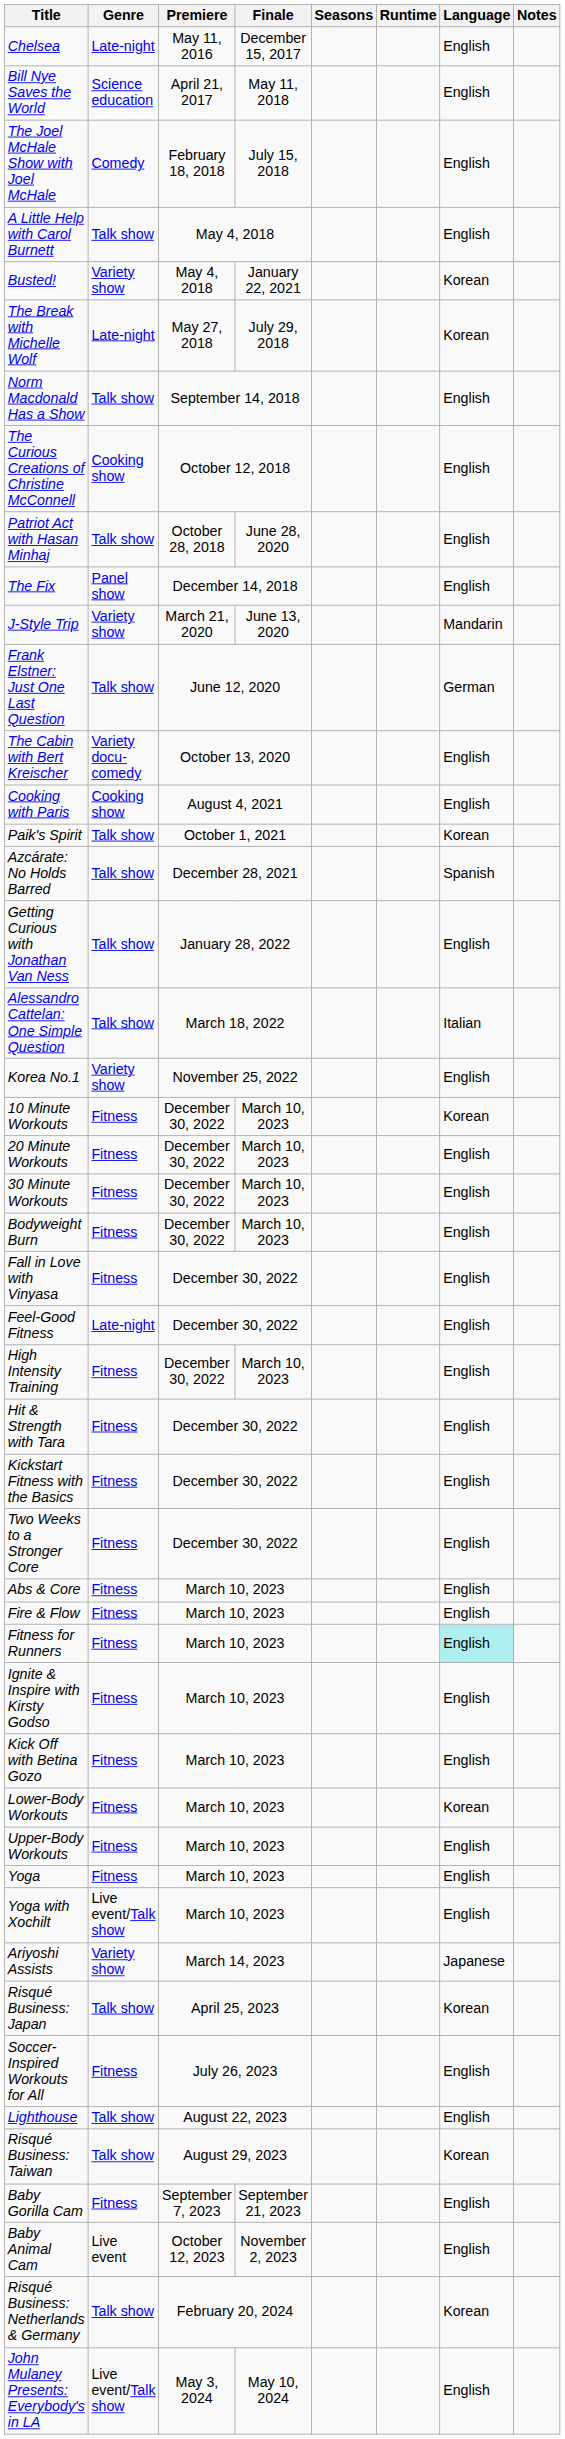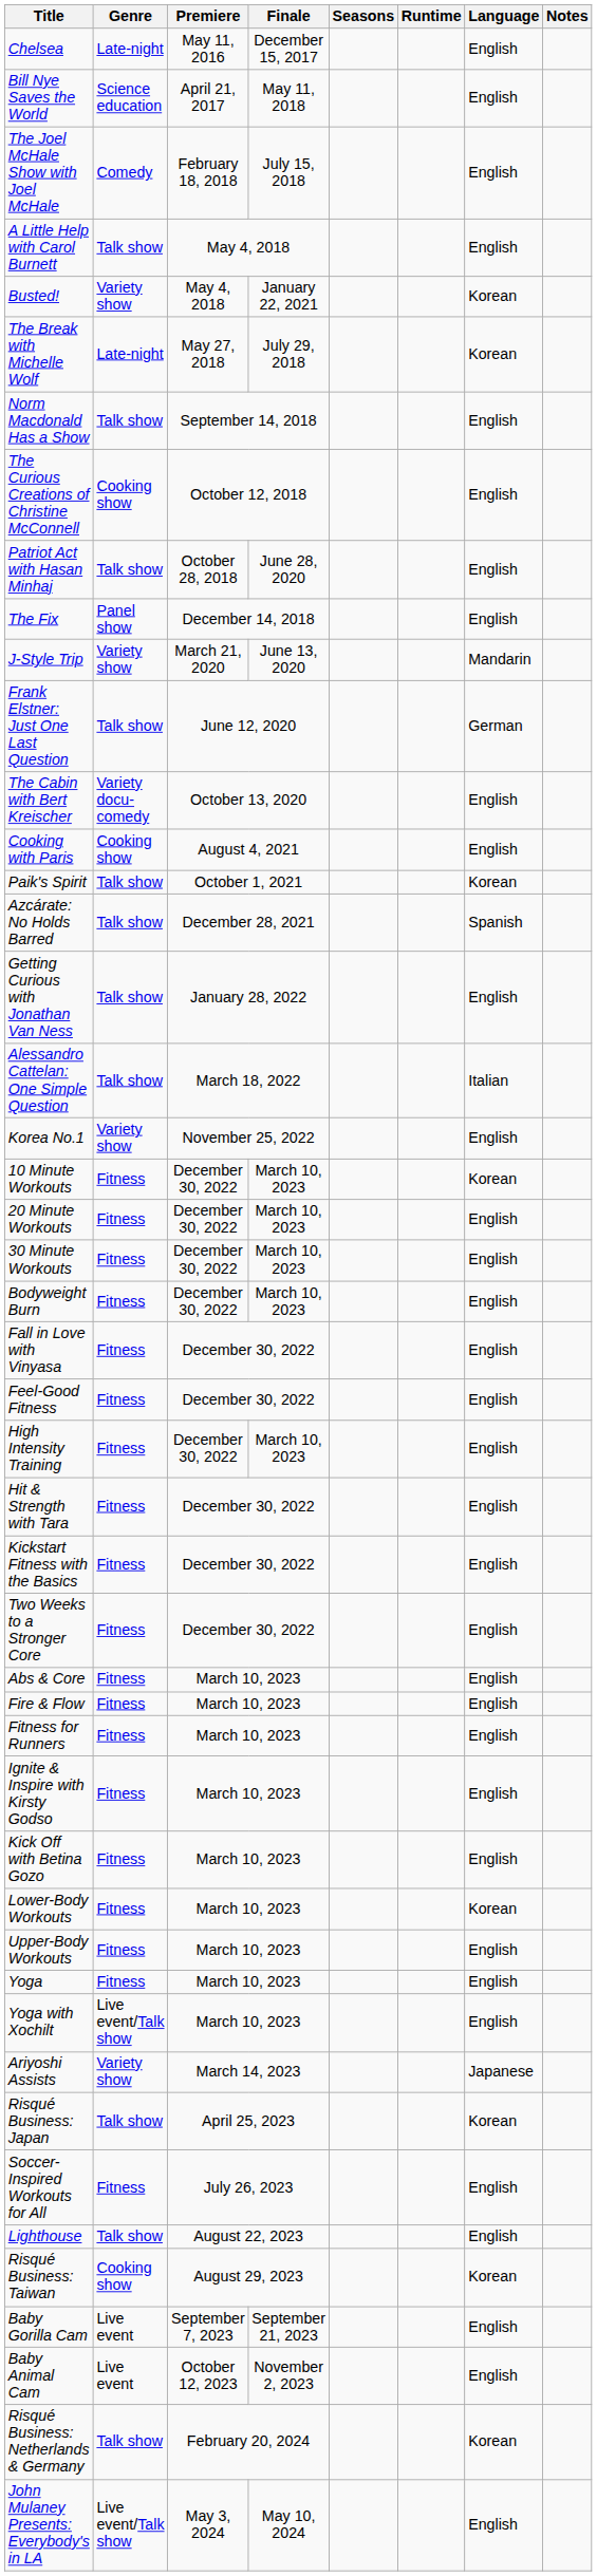Feel-Good Fitness | Genre: Late-night -> Fitness
Fitness for Runners | Language: paleturquoise background -> no background
Risqué Business: Taiwan | Genre: Talk show -> Cooking show
Baby Gorilla Cam | Genre: Fitness -> Live event
